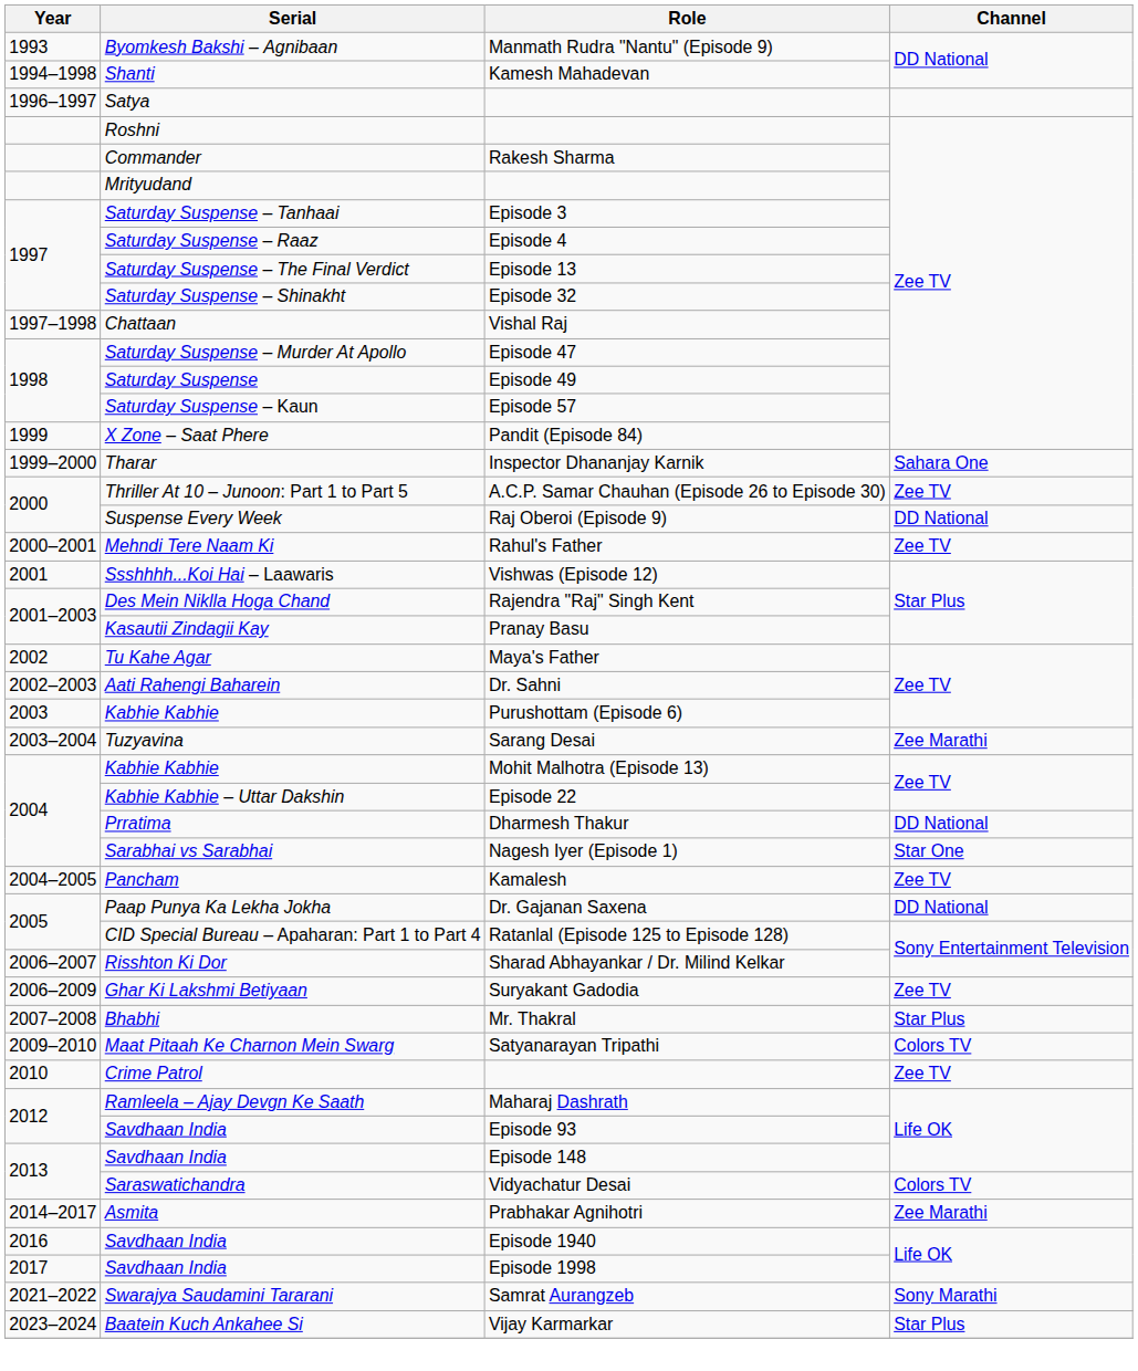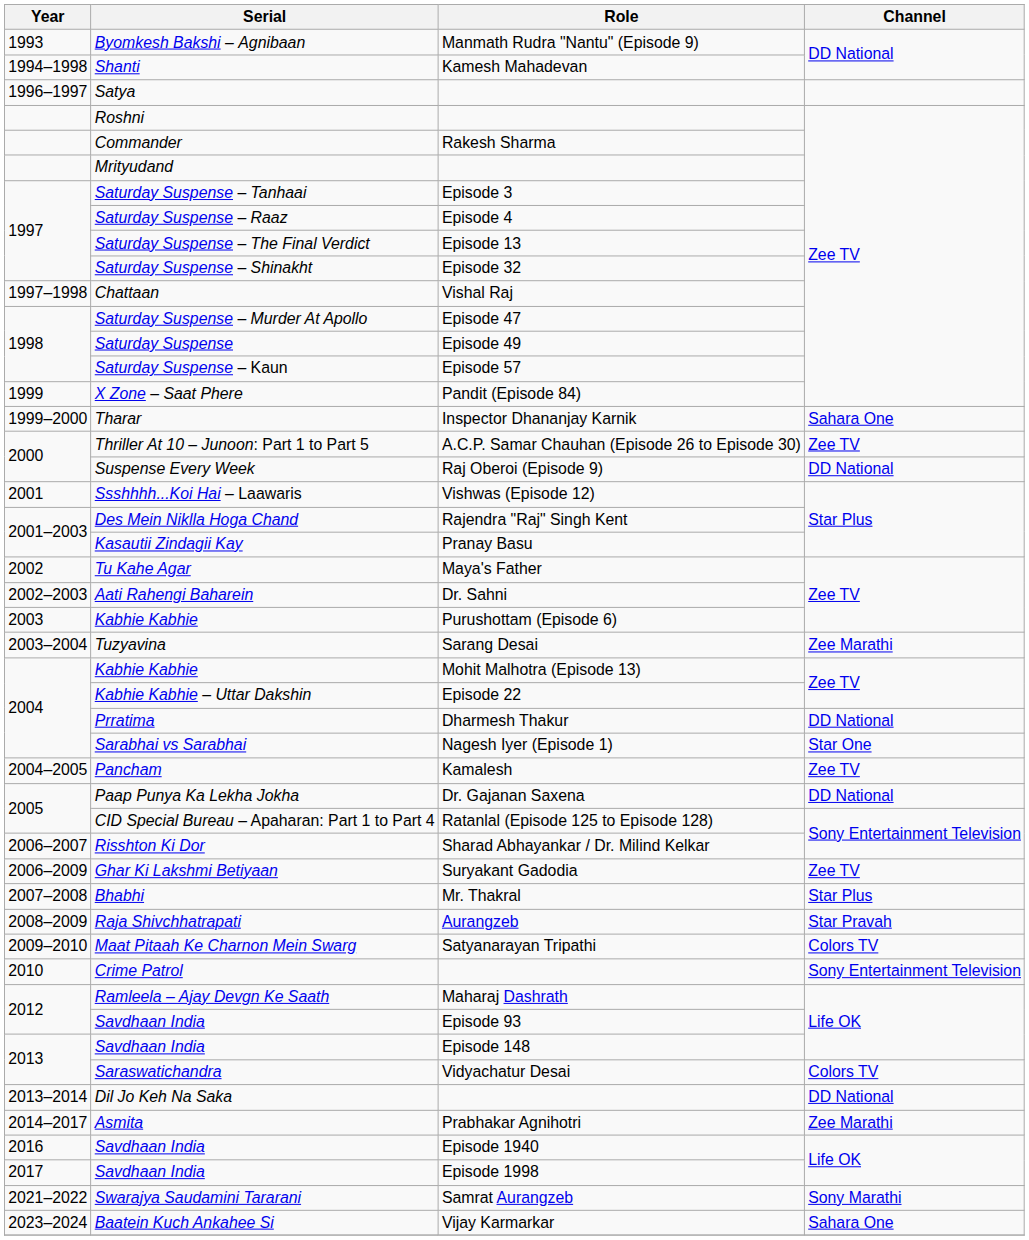- row: 2000–2001 | Mehndi Tere Naam Ki | Rahul's Father | Zee TV
+ row: 2008–2009 | Raja Shivchhatrapati | Aurangzeb | Star Pravah
Crime Patrol | Channel: Zee TV -> Sony Entertainment Television
+ row: 2013–2014 | Dil Jo Keh Na Saka | DD National
Baatein Kuch Ankahee Si | Channel: Star Plus -> Sahara One
